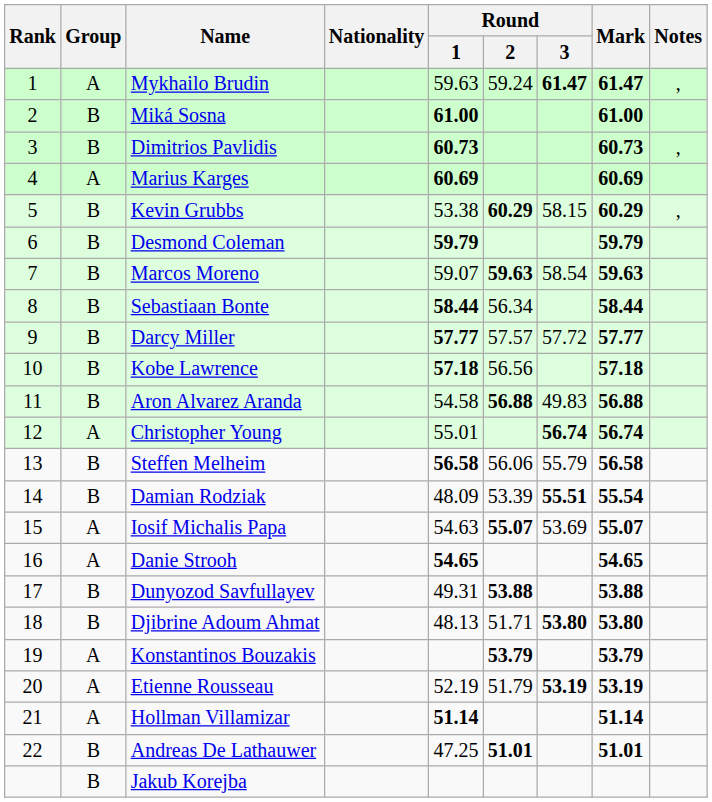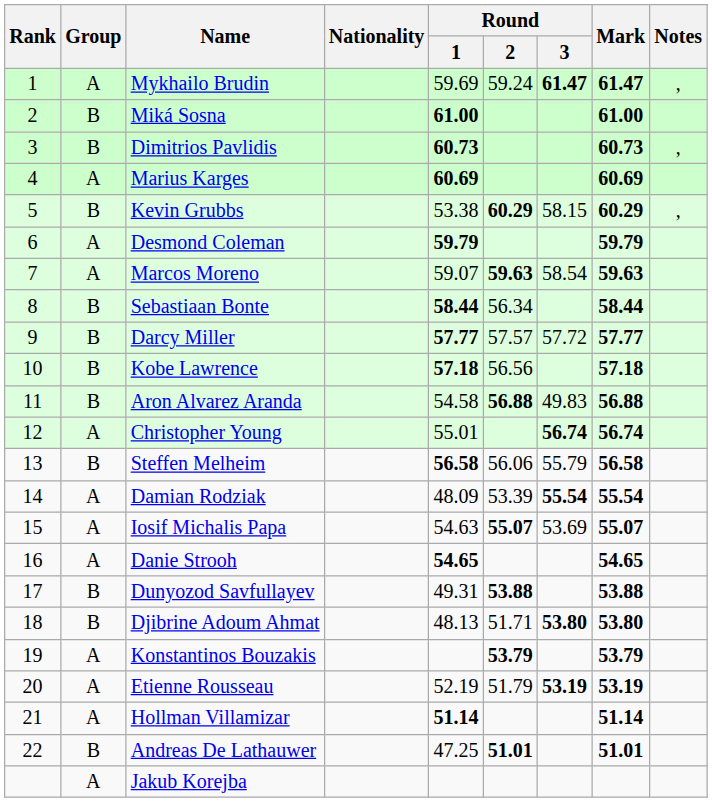Mykhailo Brudin | Round / 1: 59.63 -> 59.69
Desmond Coleman | Group: B -> A
Marcos Moreno | Group: B -> A
Damian Rodziak | Group: B -> A
Damian Rodziak | Round / 3: 55.51 -> 55.54
Jakub Korejba | Group: B -> A
